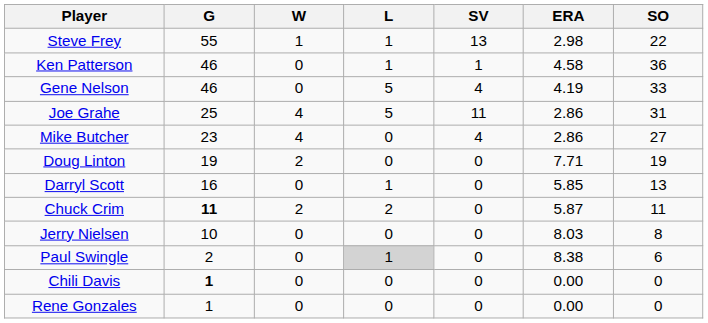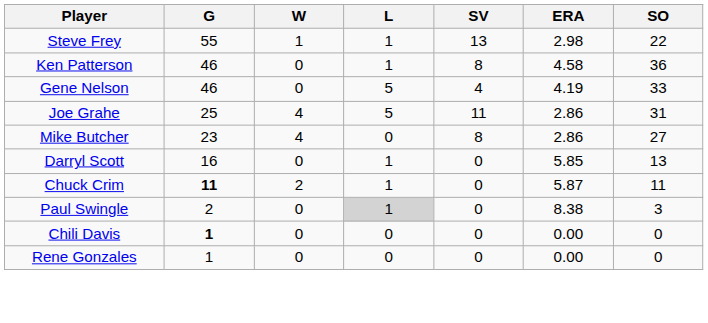Ken Patterson | SV: 1 -> 8
Mike Butcher | SV: 4 -> 8
- row: Doug Linton | 19 | 2 | 0 | 0 | 7.71 | 19
Chuck Crim | L: 2 -> 1
- row: Jerry Nielsen | 10 | 0 | 0 | 0 | 8.03 | 8
Paul Swingle | SO: 6 -> 3
